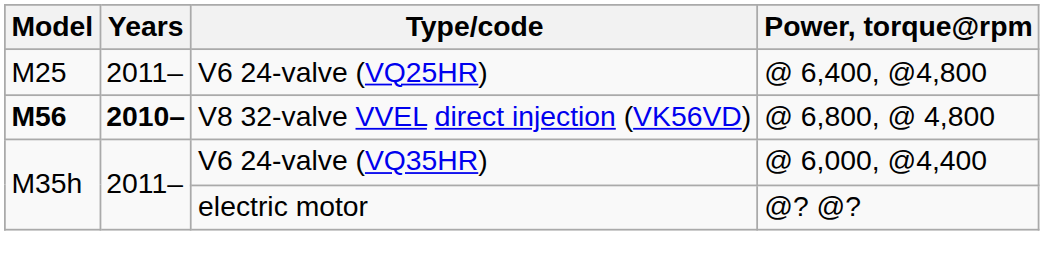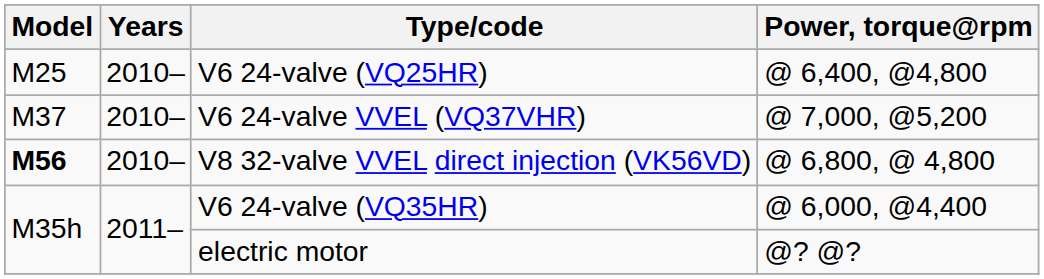V6 24-valve (VQ25HR) | Years: 2011– -> 2010–
+ row: M37 | 2010– | V6 24-valve VVEL (VQ37VHR) | @ 7,000, @5,200
V8 32-valve VVEL direct injection (VK56VD) | Years: bold -> normal
